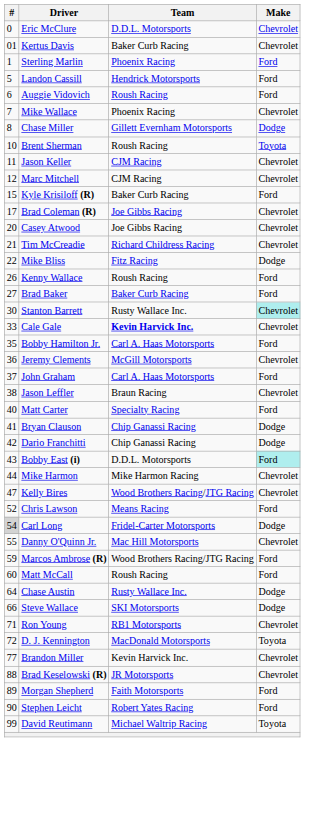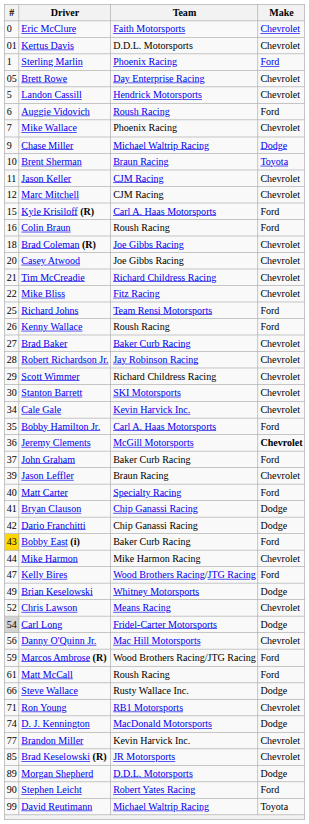Eric McClure | Team: D.D.L. Motorsports -> Faith Motorsports
Kertus Davis | Team: Baker Curb Racing -> D.D.L. Motorsports
+ row: 05 | Brett Rowe | Day Enterprise Racing | Chevrolet
Landon Cassill | Make: Ford -> Chevrolet
Chase Miller | #: 8 -> 9
Chase Miller | Team: Gillett Evernham Motorsports -> Michael Waltrip Racing
Brent Sherman | Team: Roush Racing -> Braun Racing
Kyle Krisiloff (R) | Team: Baker Curb Racing -> Carl A. Haas Motorsports
+ row: 16 | Colin Braun | Roush Racing | Ford
Brad Coleman (R) | #: 17 -> 18
Mike Bliss | Make: Dodge -> Chevrolet
+ row: 25 | Richard Johns | Team Rensi Motorsports | Ford
Brad Baker | Make: Ford -> Chevrolet
+ row: 28 | Robert Richardson Jr. | Jay Robinson Racing | Chevrolet
+ row: 29 | Scott Wimmer | Richard Childress Racing | Chevrolet
Stanton Barrett | Team: Rusty Wallace Inc. -> SKI Motorsports
Stanton Barrett | Make: paleturquoise background -> no background
Cale Gale | #: 33 -> 34
Cale Gale | Team: bold -> normal
Jeremy Clements | Make: normal -> bold
John Graham | Team: Carl A. Haas Motorsports -> Baker Curb Racing
Jason Leffler | #: 38 -> 39
Bobby East (i) | #: no background -> gold background
Bobby East (i) | Team: D.D.L. Motorsports -> Baker Curb Racing
Bobby East (i) | Make: paleturquoise background -> no background
Kelly Bires | Make: Chevrolet -> Ford
+ row: 49 | Brian Keselowski | Whitney Motorsports | Dodge
Chris Lawson | Make: Ford -> Chevrolet
Danny O'Quinn Jr. | #: 55 -> 56
Matt McCall | #: 60 -> 61
- row: 64 | Chase Austin | Rusty Wallace Inc. | Dodge
Steve Wallace | Team: SKI Motorsports -> Rusty Wallace Inc.
D. J. Kennington | #: 72 -> 74
D. J. Kennington | Make: Toyota -> Dodge
Brad Keselowski (R) | #: 88 -> 85
Morgan Shepherd | Team: Faith Motorsports -> D.D.L. Motorsports
Morgan Shepherd | Make: Ford -> Dodge
